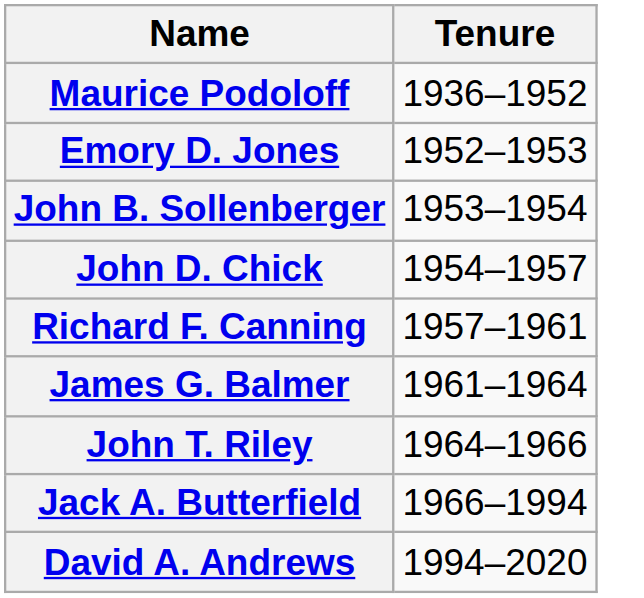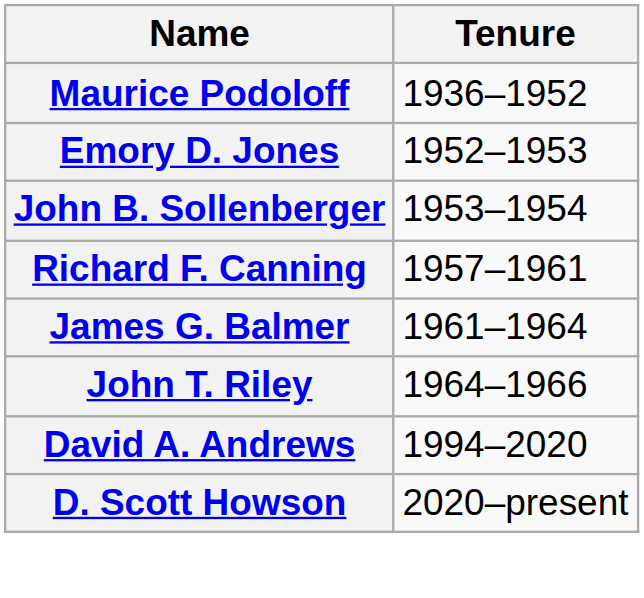- row: John D. Chick | 1954–1957
- row: Jack A. Butterfield | 1966–1994
+ row: D. Scott Howson | 2020–present
